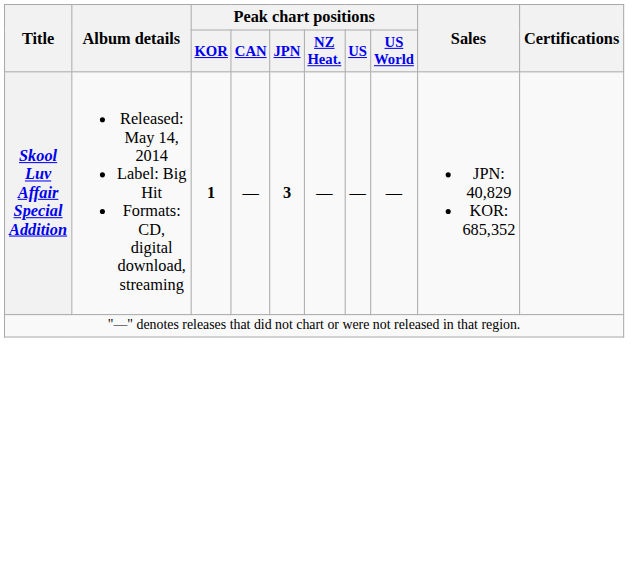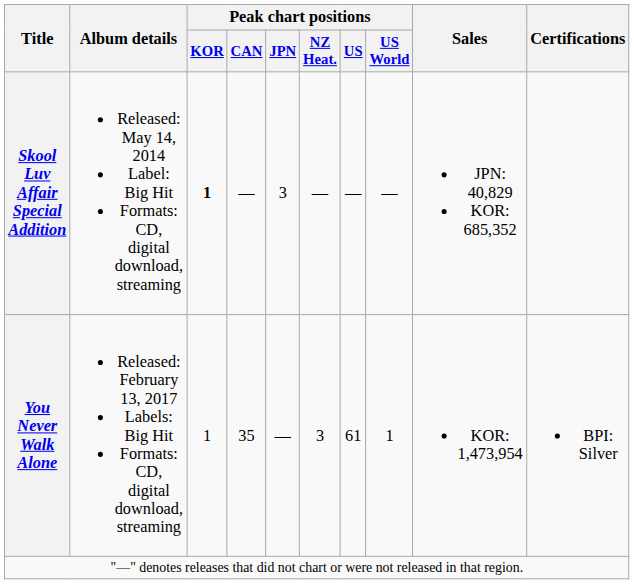Skool Luv Affair Special Addition | Peak chart positions / JPN: bold -> normal
+ row: You Never Walk Alone | Released: February 13, 2017 Labels: Big Hit Formats: CD, digital download, streaming | 1 | 35 | — | 3 | 61 | 1 | KOR: 1,473,954 | BPI: Silver
